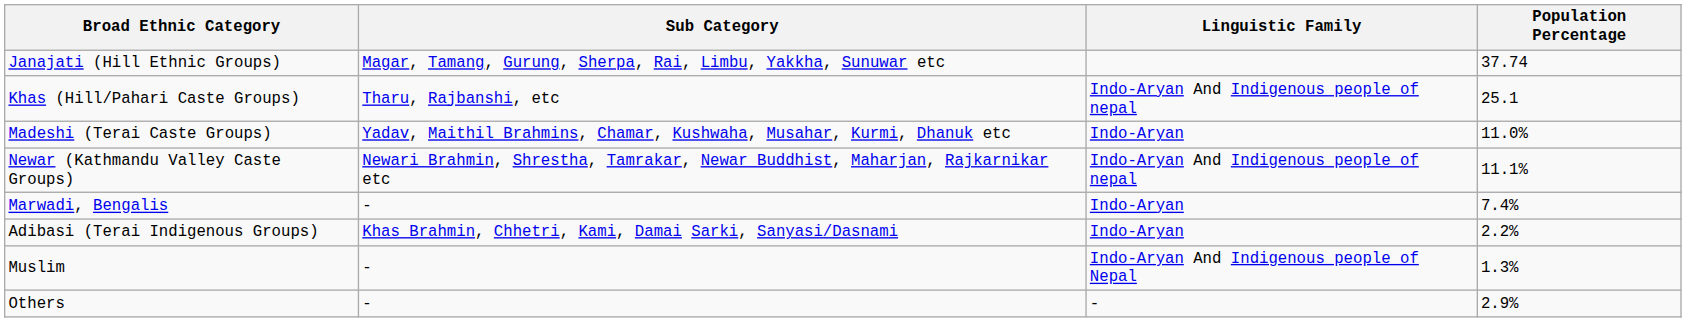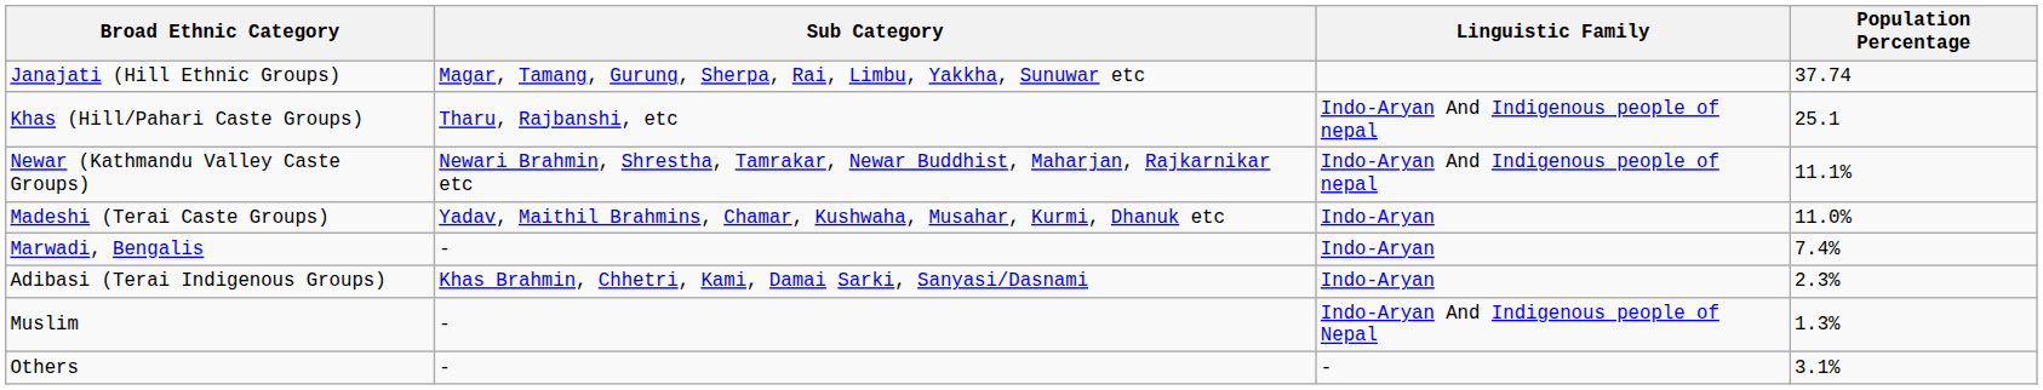rows swapped: Newar (Kathmandu Valley Caste Groups) <-> Madeshi (Terai Caste Groups)
Adibasi (Terai Indigenous Groups) | Population Percentage: 2.2% -> 2.3%
Others | Population Percentage: 2.9% -> 3.1%
